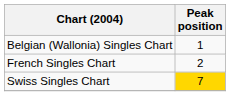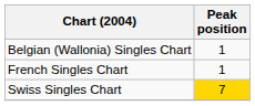French Singles Chart | Peak position: 2 -> 1
